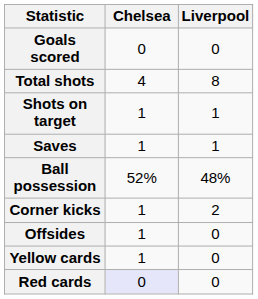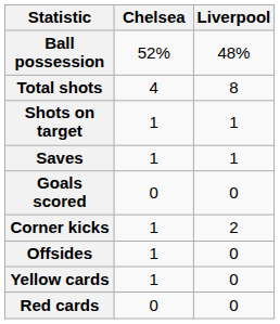rows swapped: Goals scored <-> Ball possession
Red cards | Chelsea: lavender background -> no background
